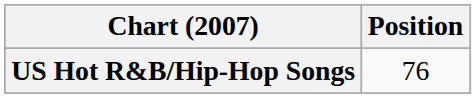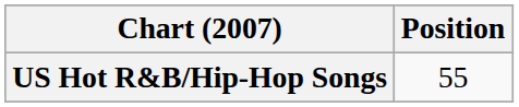US Hot R&B/Hip-Hop Songs | Position: 76 -> 55
